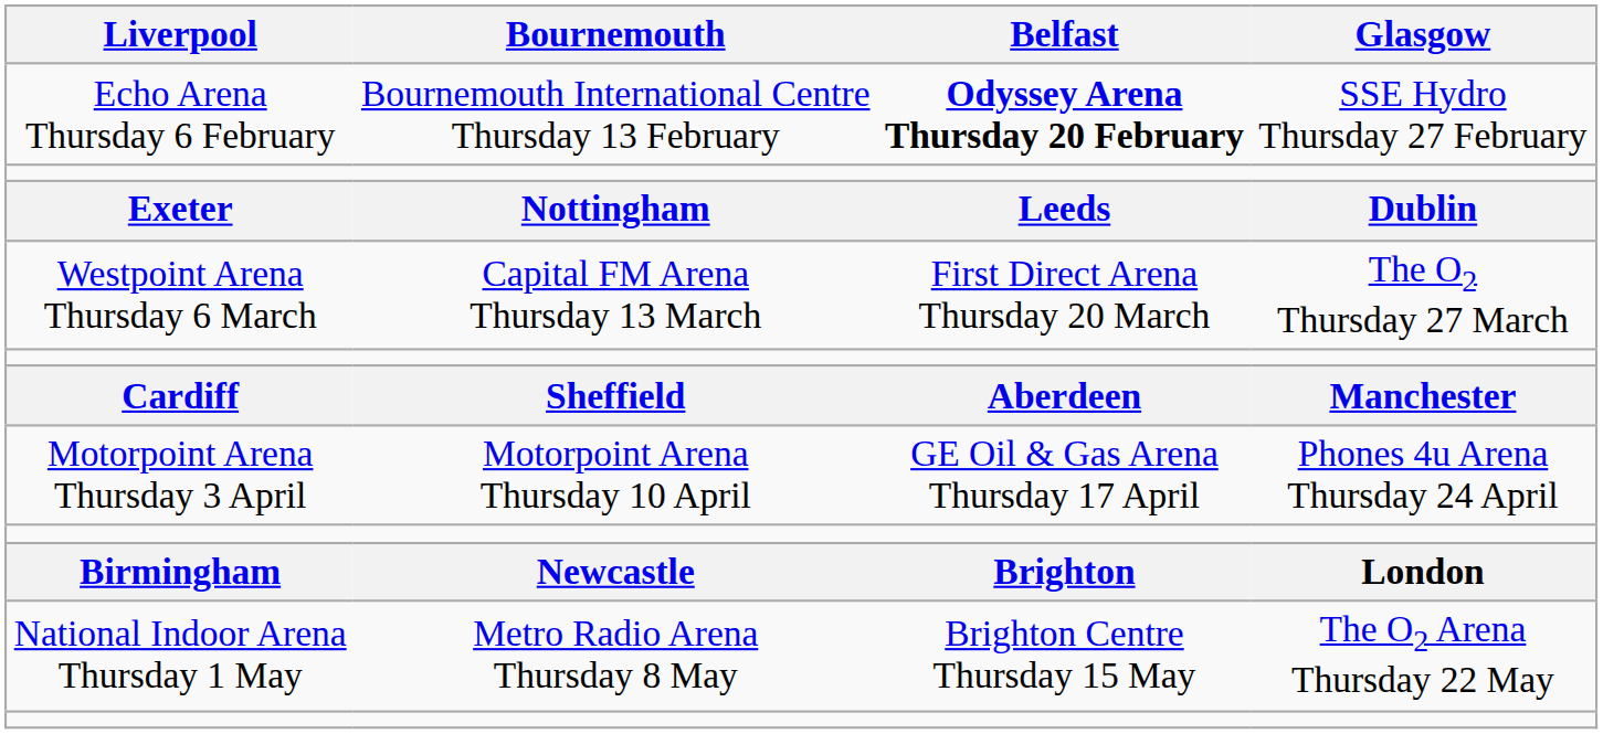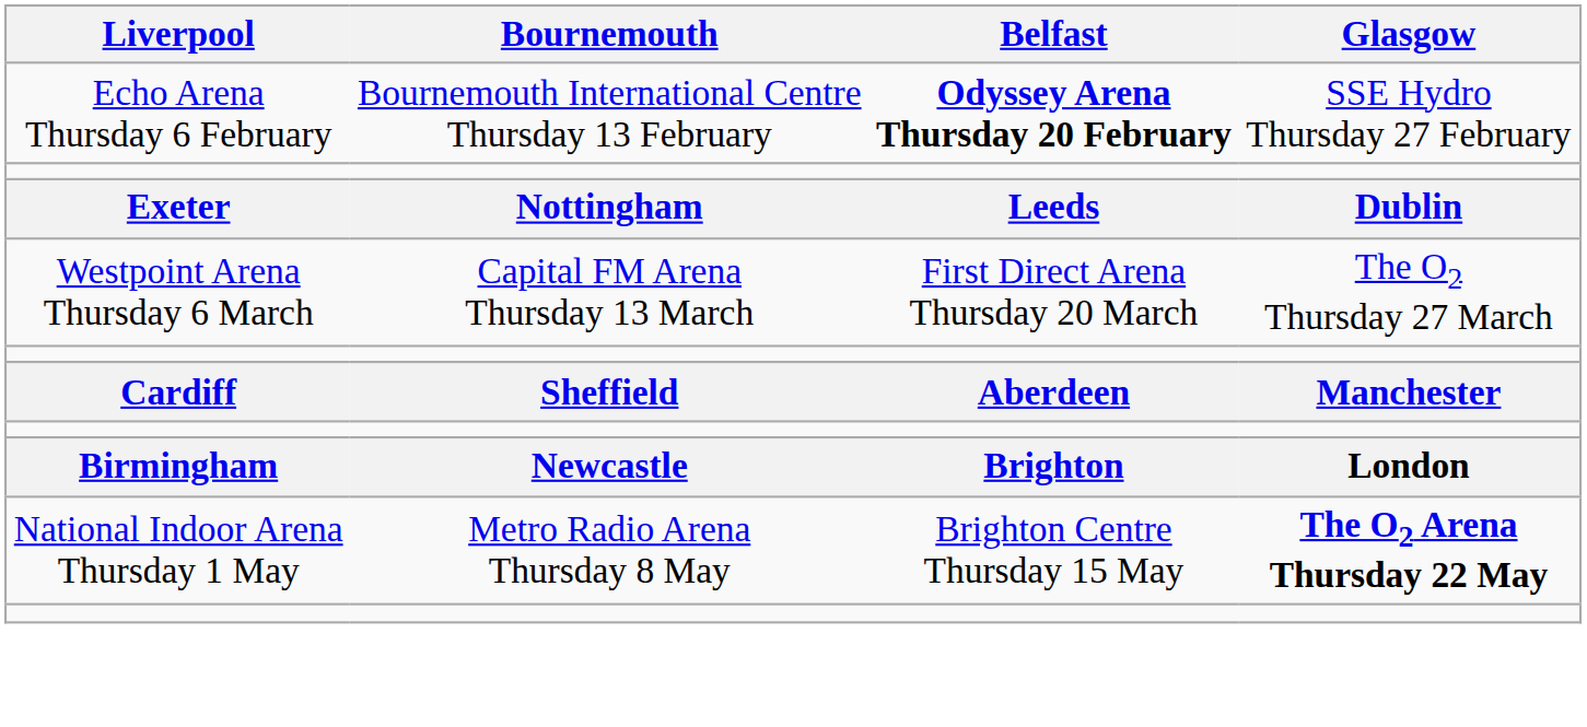- row: Motorpoint Arena Thursday 3 April | Motorpoint Arena Thursday 10 April | GE Oil & Gas Arena Thursday 17 April | Phones 4u Arena Thursday 24 April
National Indoor Arena Thursday 1 May | Glasgow: normal -> bold
